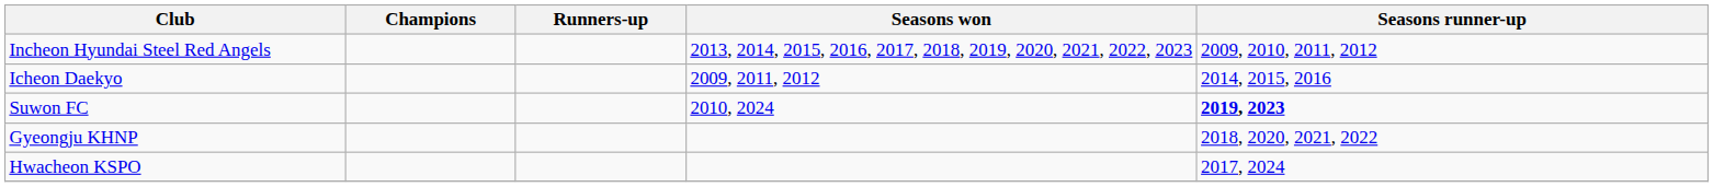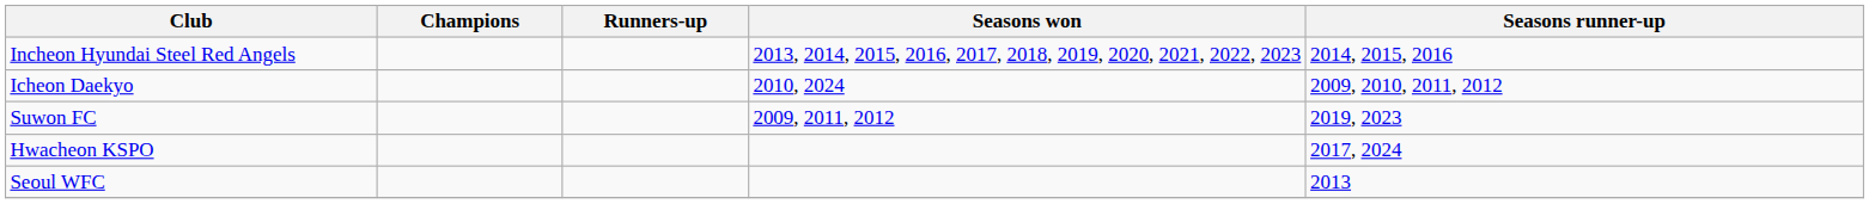Incheon Hyundai Steel Red Angels | Seasons runner-up: 2009, 2010, 2011, 2012 -> 2014, 2015, 2016
Icheon Daekyo | Seasons won: 2009, 2011, 2012 -> 2010, 2024
Icheon Daekyo | Seasons runner-up: 2014, 2015, 2016 -> 2009, 2010, 2011, 2012
Suwon FC | Seasons won: 2010, 2024 -> 2009, 2011, 2012
Suwon FC | Seasons runner-up: bold -> normal
- row: Gyeongju KHNP | 2018, 2020, 2021, 2022
+ row: Seoul WFC | 2013
